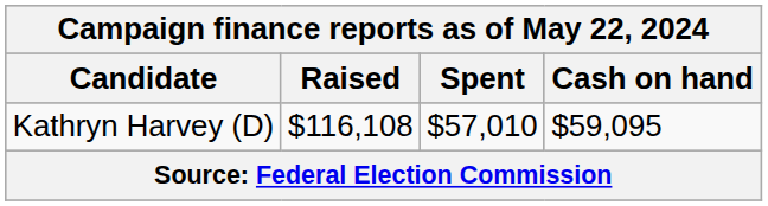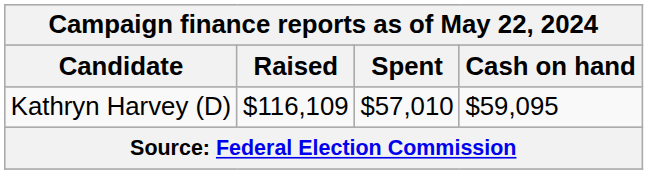Kathryn Harvey (D) | Raised: $116,108 -> $116,109
